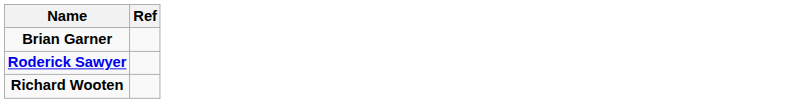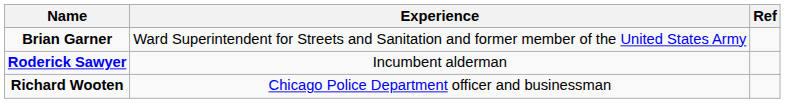+ column: Experience | Ward Superintendent for Streets and Sanitation and former member of the United States Army | Incumbent alderman | Chicago Police Department officer and businessman
